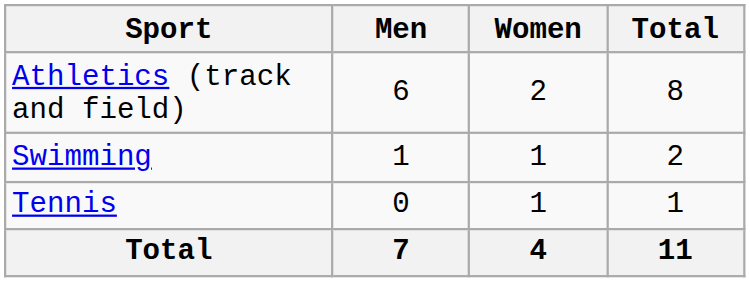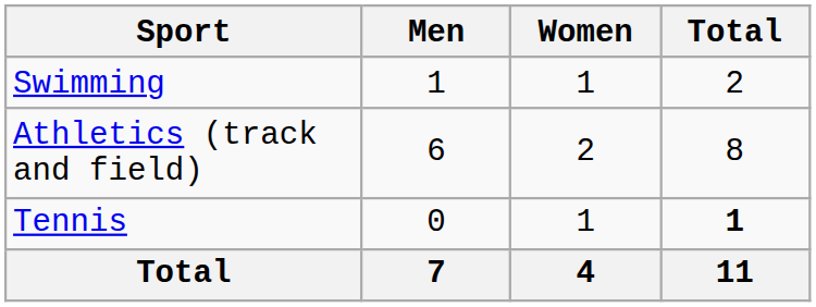rows swapped: Athletics (track and field) <-> Swimming
Tennis | Total: normal -> bold
